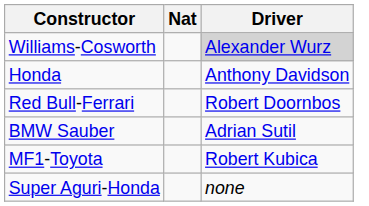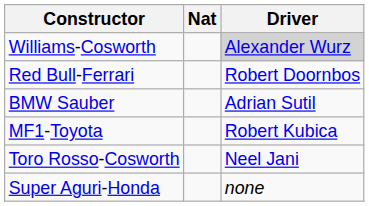- row: Honda | Anthony Davidson
+ row: Toro Rosso-Cosworth | Neel Jani
